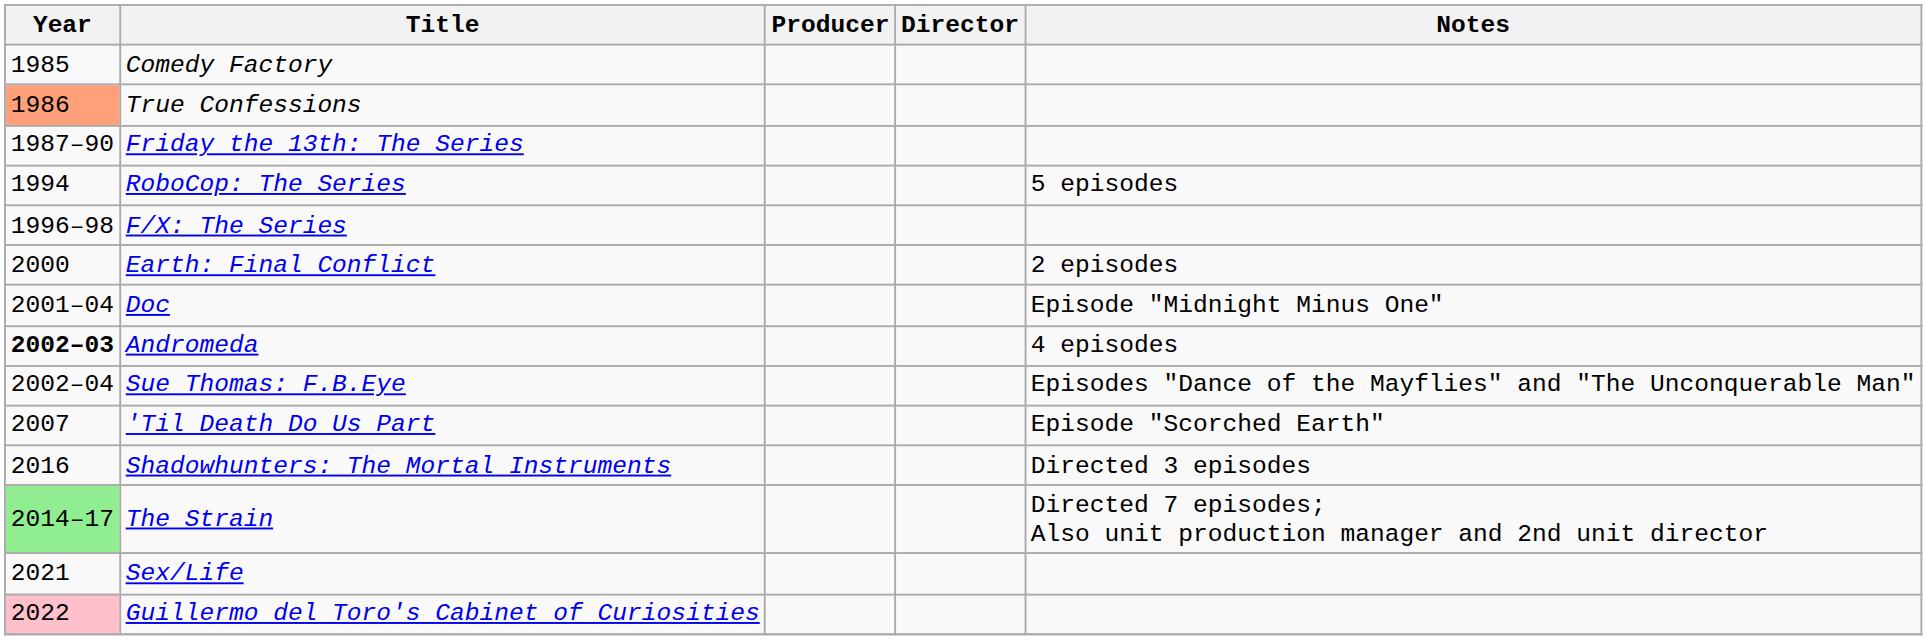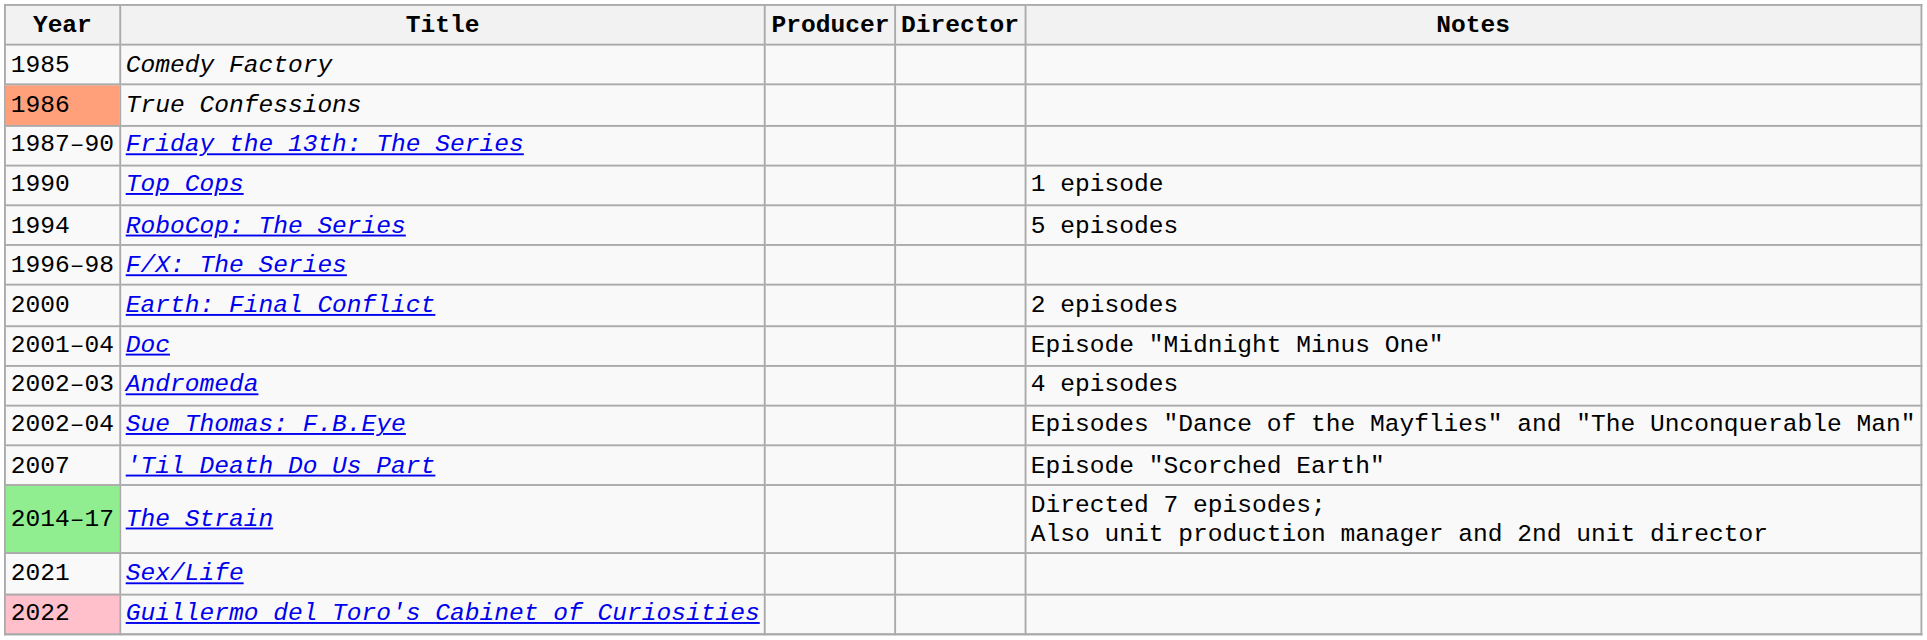+ row: 1990 | Top Cops | 1 episode
Andromeda | Year: bold -> normal
- row: 2016 | Shadowhunters: The Mortal Instruments | Directed 3 episodes
